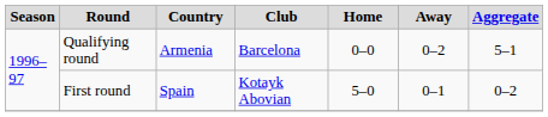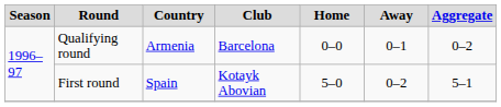Qualifying round | Away: 0–2 -> 0–1
Qualifying round | Aggregate: 5–1 -> 0–2
First round | Away: 0–1 -> 0–2
First round | Aggregate: 0–2 -> 5–1
